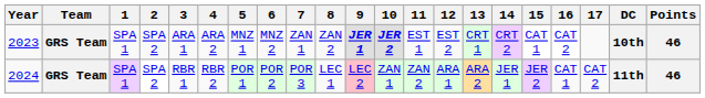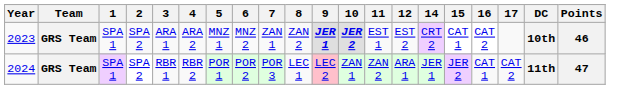- column: 13 | CRT 1 | ARA 2
2024 | Points: 46 -> 47
